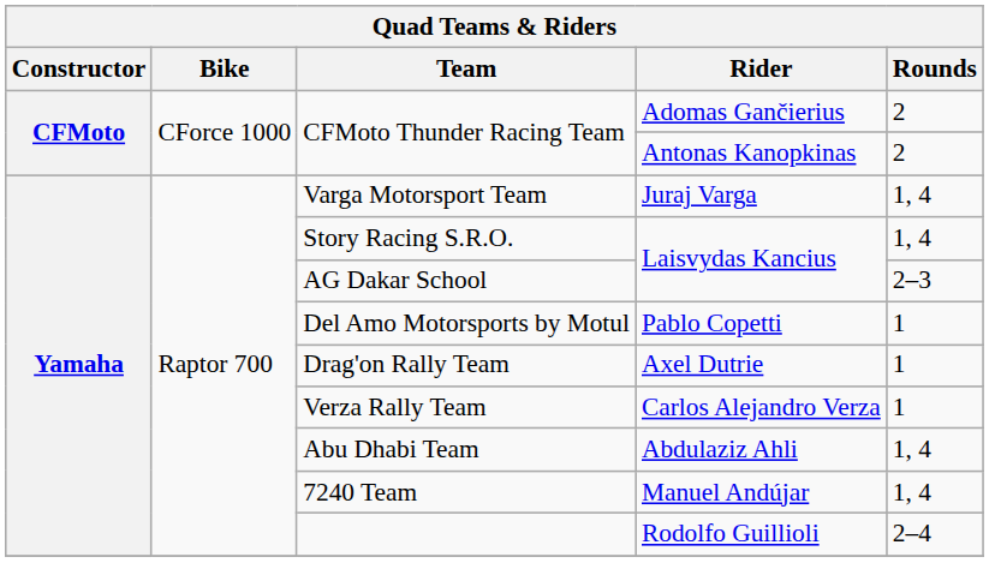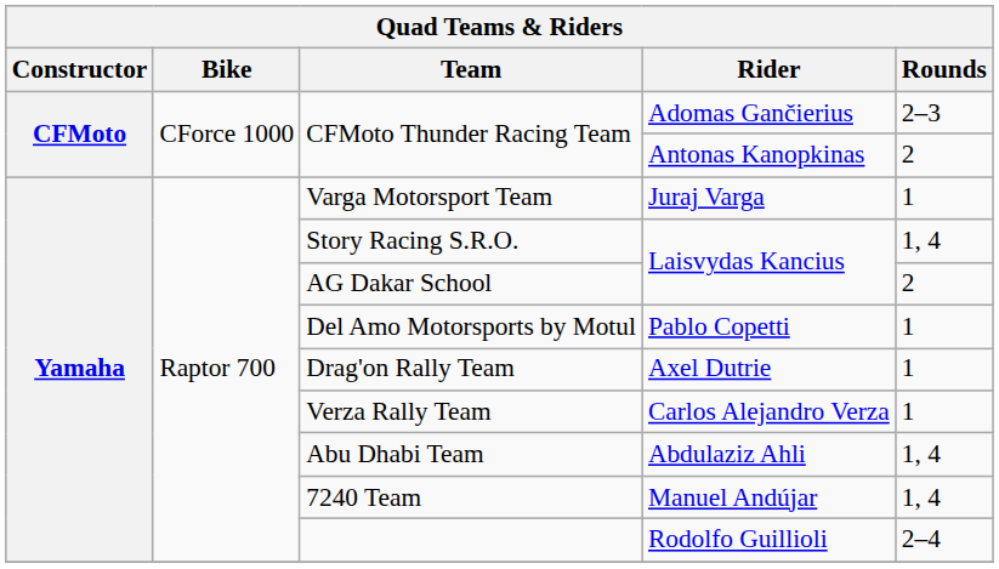CFMoto Thunder Racing Team / Adomas Gančierius | Rounds: 2 -> 2–3
Varga Motorsport Team | Rounds: 1, 4 -> 1
AG Dakar School | Rounds: 2–3 -> 2
